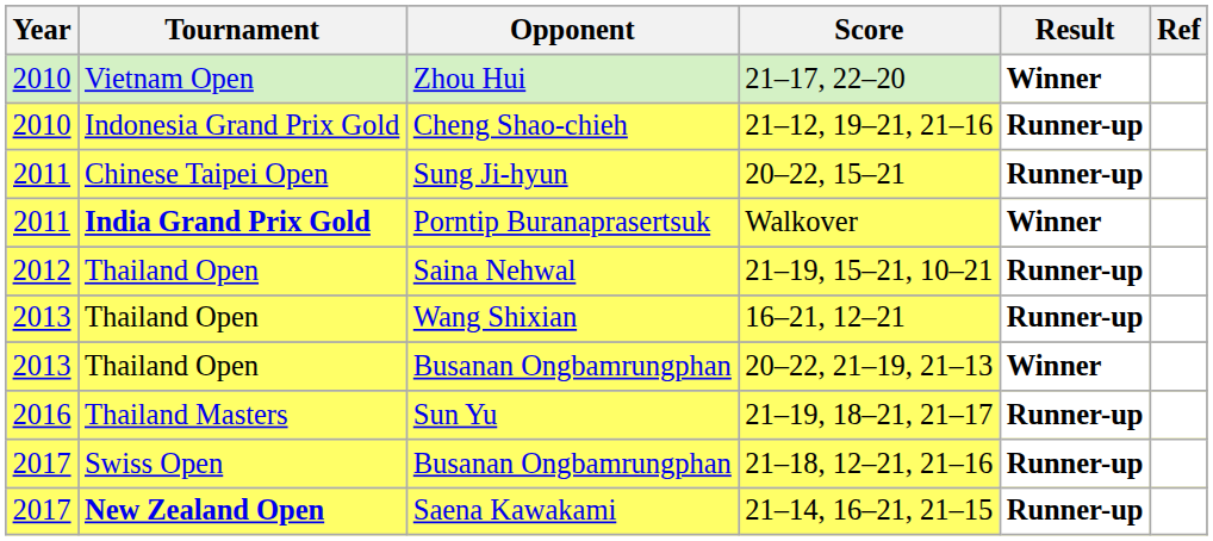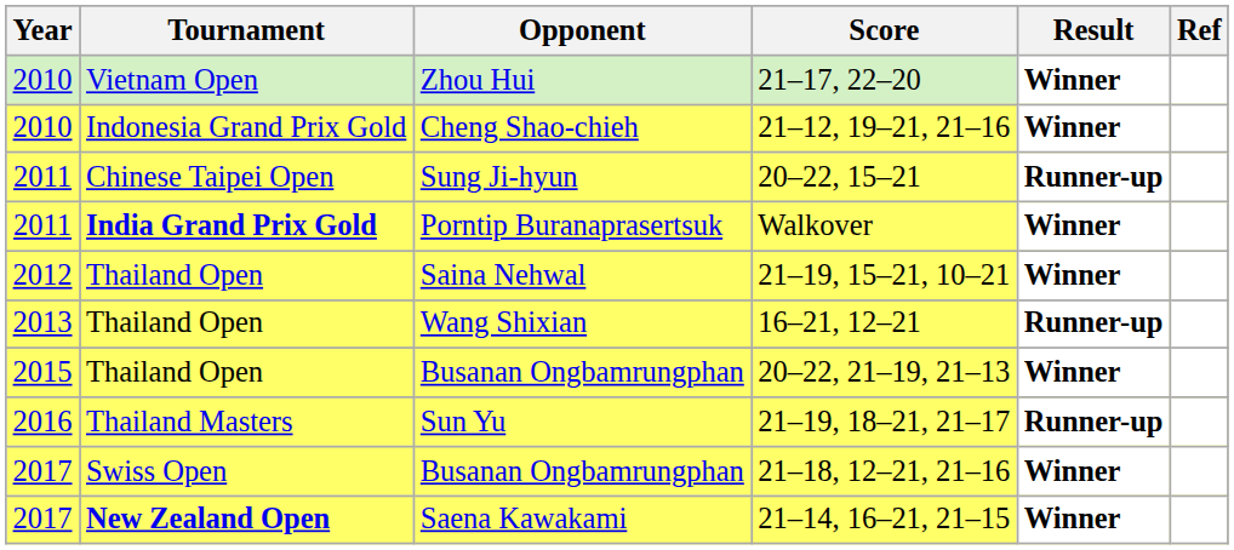Cheng Shao-chieh | Result: Runner-up -> Winner
Saina Nehwal | Result: Runner-up -> Winner
Busanan Ongbamrungphan / 20–22, 21–19, 21–13 | Year: 2013 -> 2015
Busanan Ongbamrungphan / 21–18, 12–21, 21–16 | Result: Runner-up -> Winner
Saena Kawakami | Result: Runner-up -> Winner
